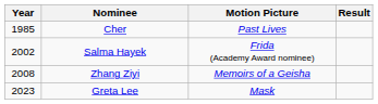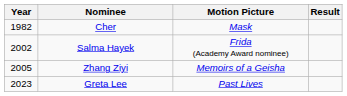Cher | Year: 1985 -> 1982
Cher | Motion Picture: Past Lives -> Mask
Zhang Ziyi | Year: 2008 -> 2005
Greta Lee | Motion Picture: Mask -> Past Lives
